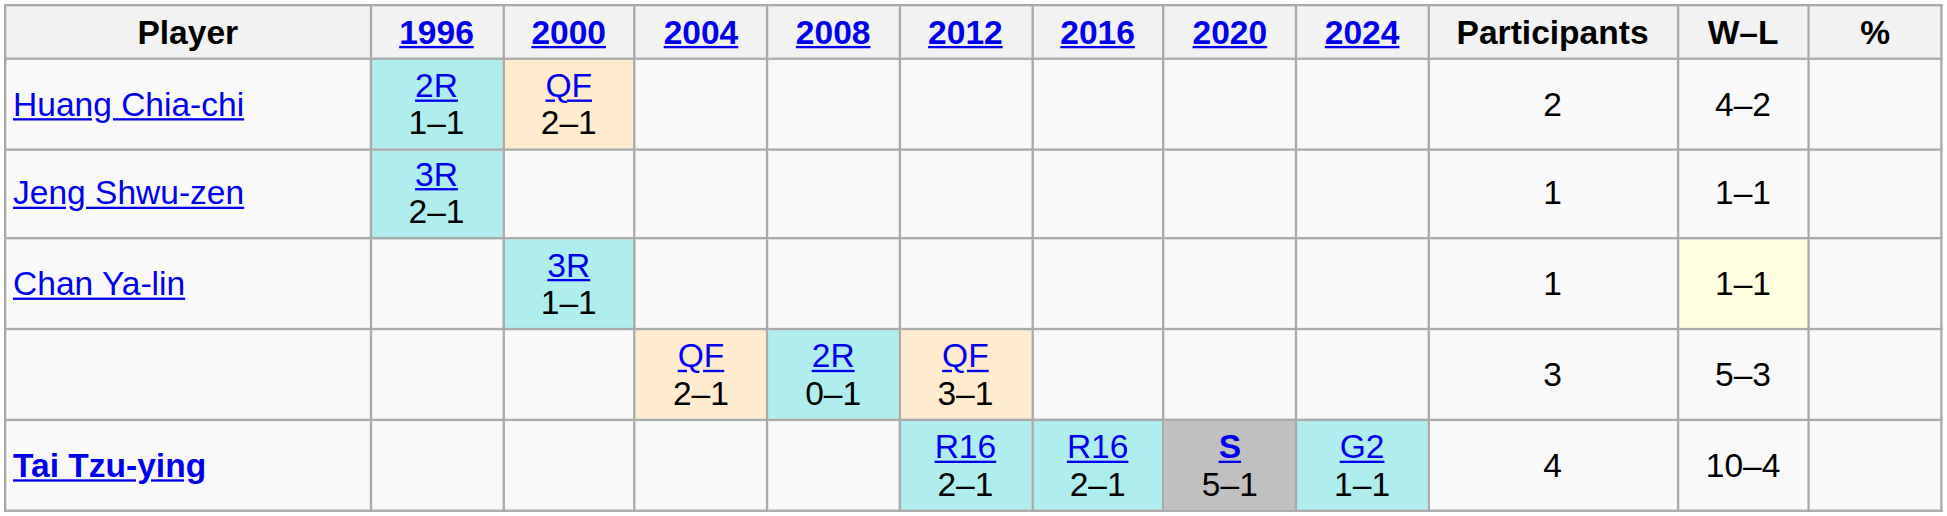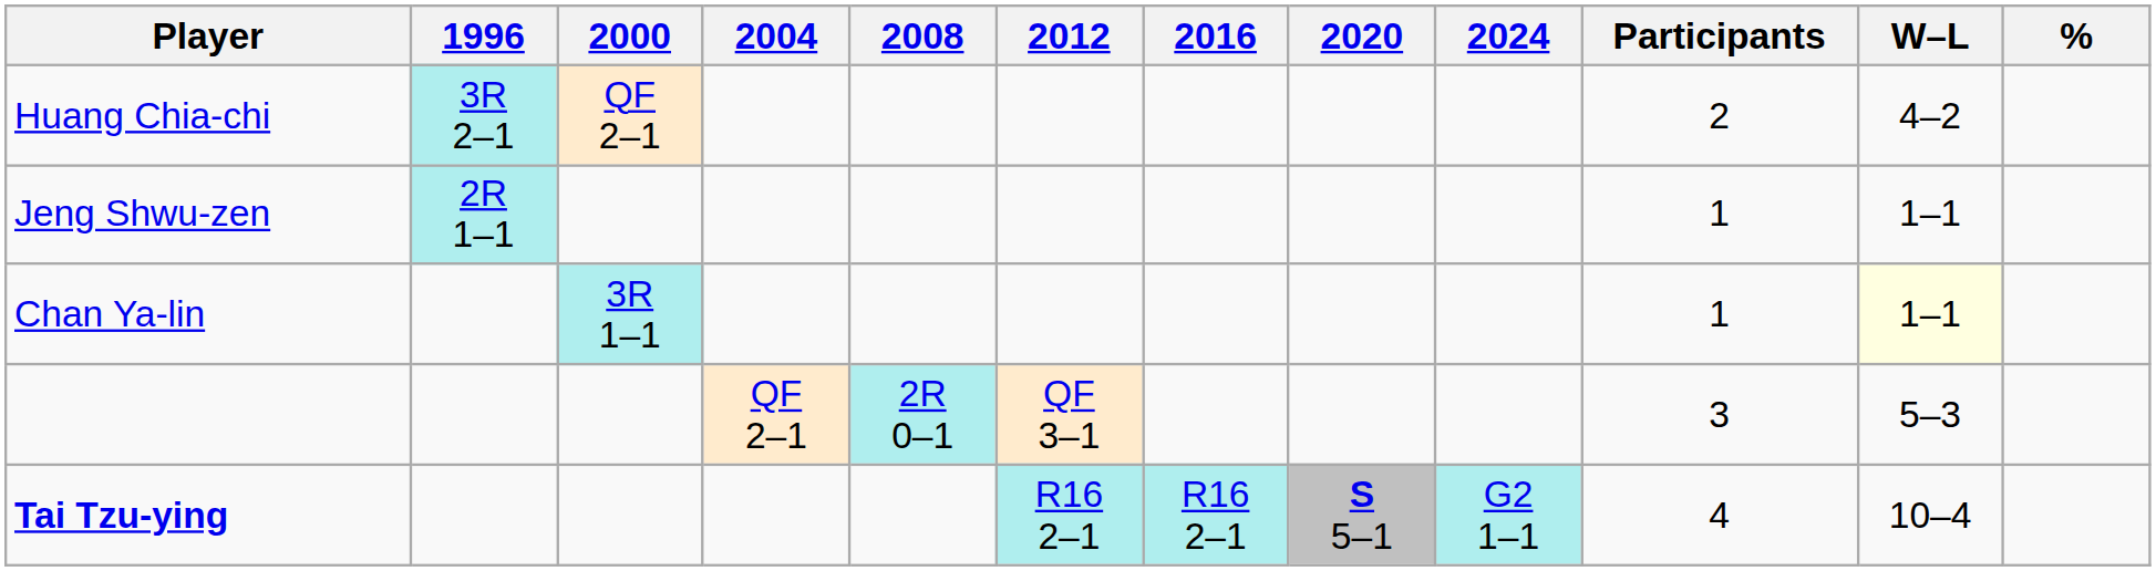Huang Chia-chi | 1996: 2R 1–1 -> 3R 2–1
Jeng Shwu-zen | 1996: 3R 2–1 -> 2R 1–1
